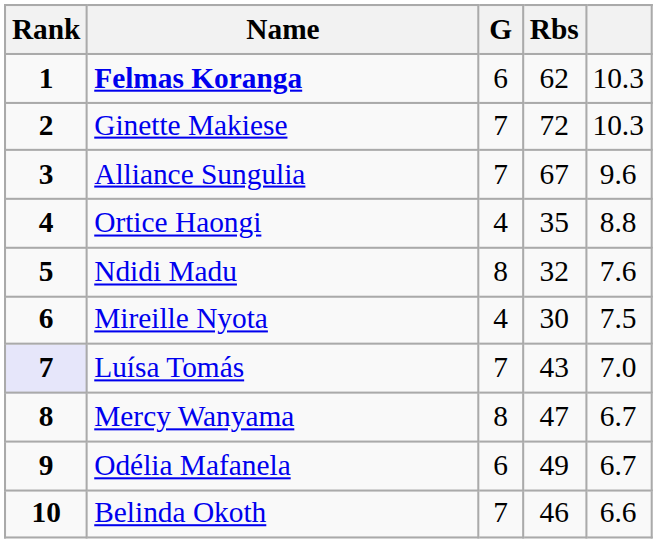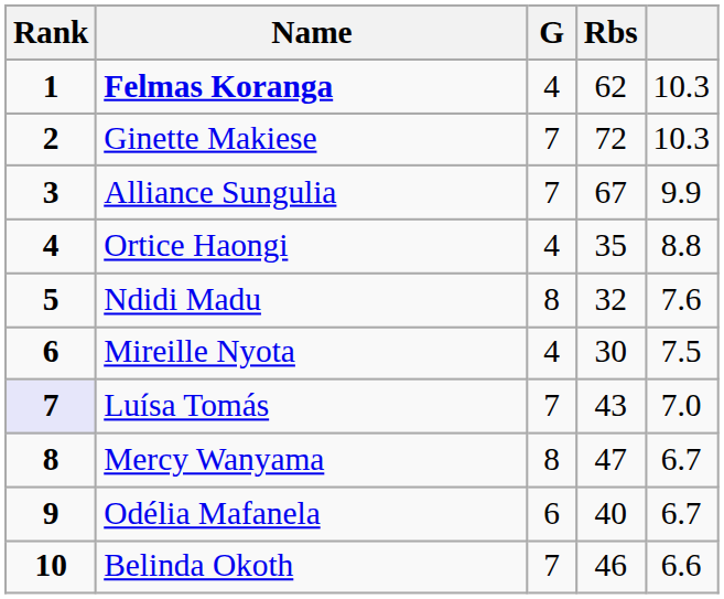Felmas Koranga | G: 6 -> 4
Alliance Sungulia | column 5: 9.6 -> 9.9
Odélia Mafanela | Rbs: 49 -> 40
